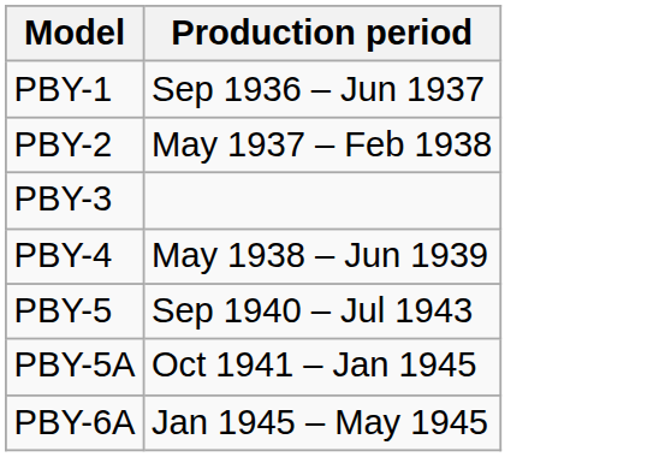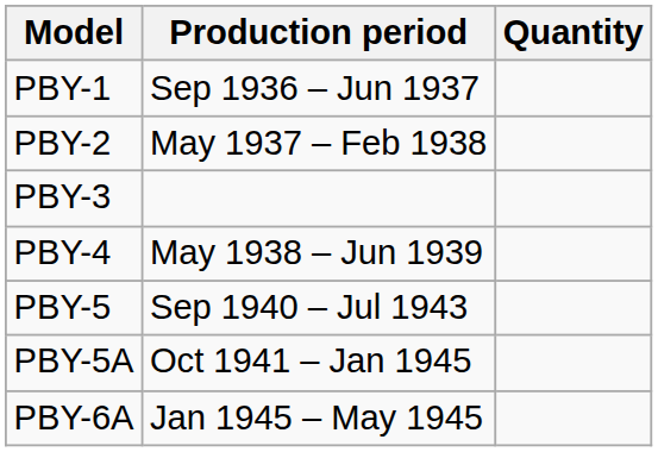+ column: Quantity
